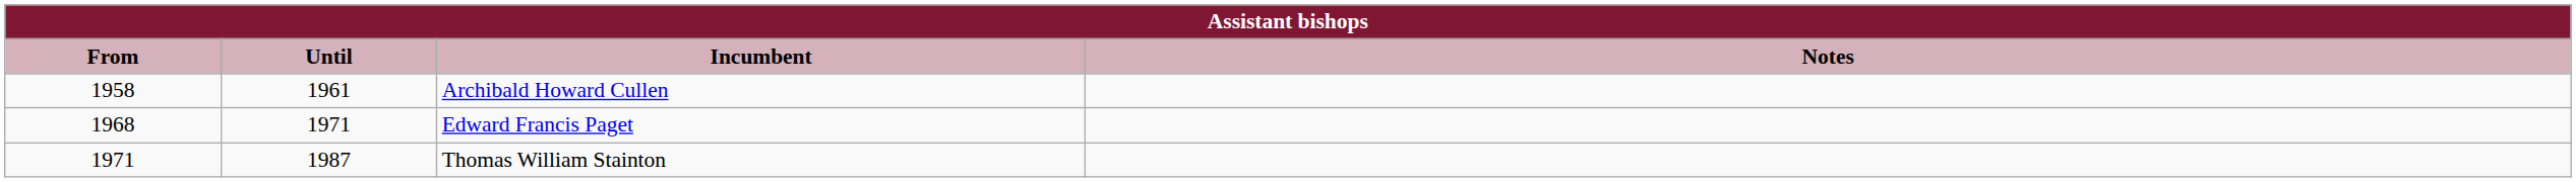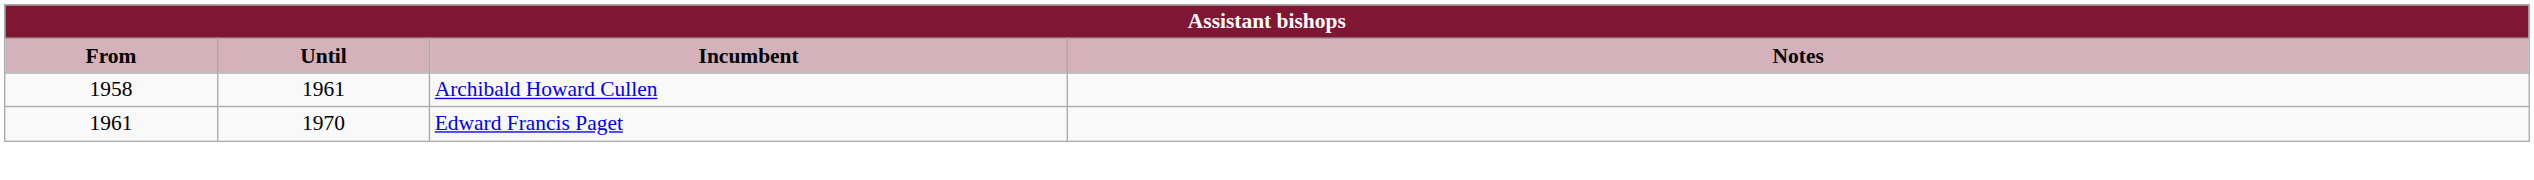Edward Francis Paget | From: 1968 -> 1961
Edward Francis Paget | Until: 1971 -> 1970
- row: 1971 | 1987 | Thomas William Stainton
